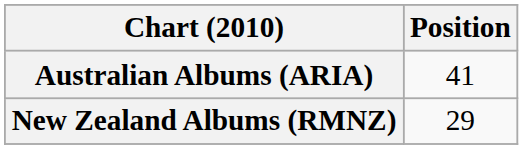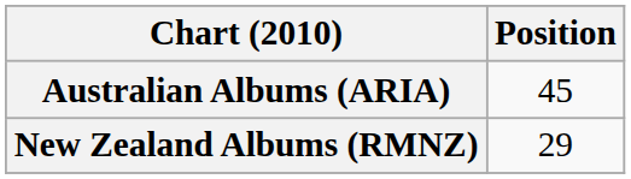Australian Albums (ARIA) | Position: 41 -> 45
